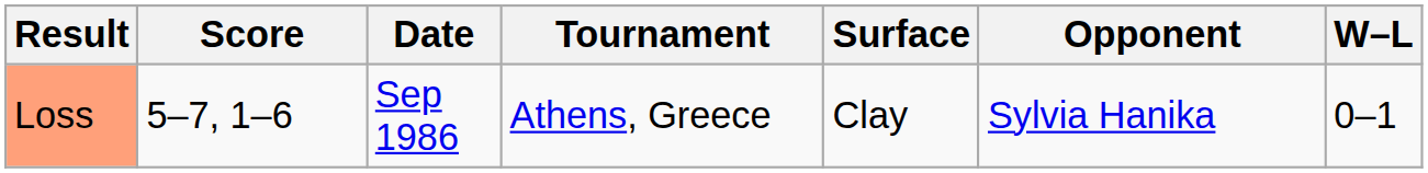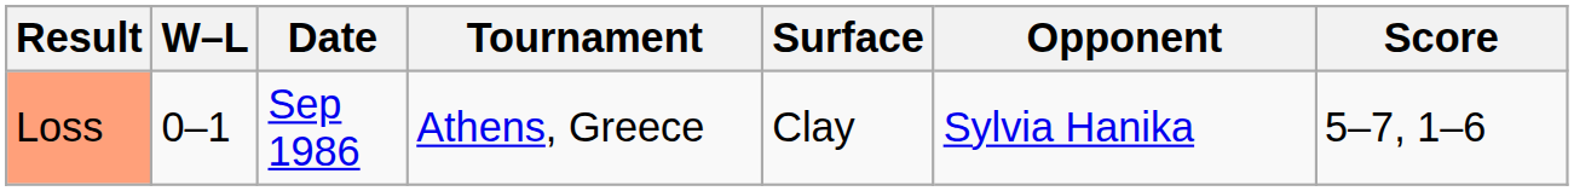columns swapped: W–L <-> Score
